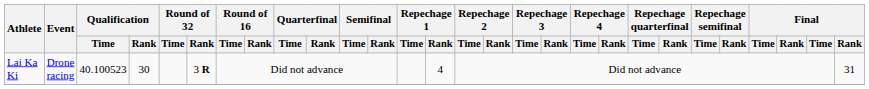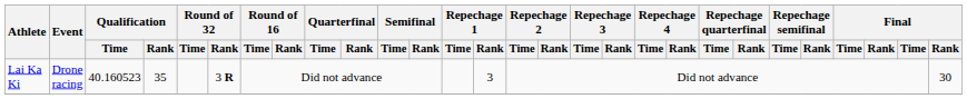Lai Ka Ki | Qualification / Time: 40.100523 -> 40.160523
Lai Ka Ki | Qualification / Rank: 30 -> 35
Lai Ka Ki | Repechage 1 / Rank: 4 -> 3
Lai Ka Ki | column 28: 31 -> 30
